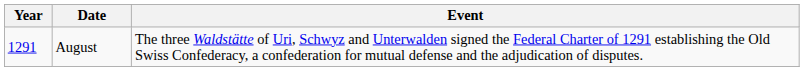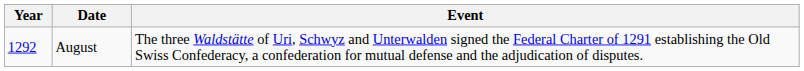August | Year: 1291 -> 1292
